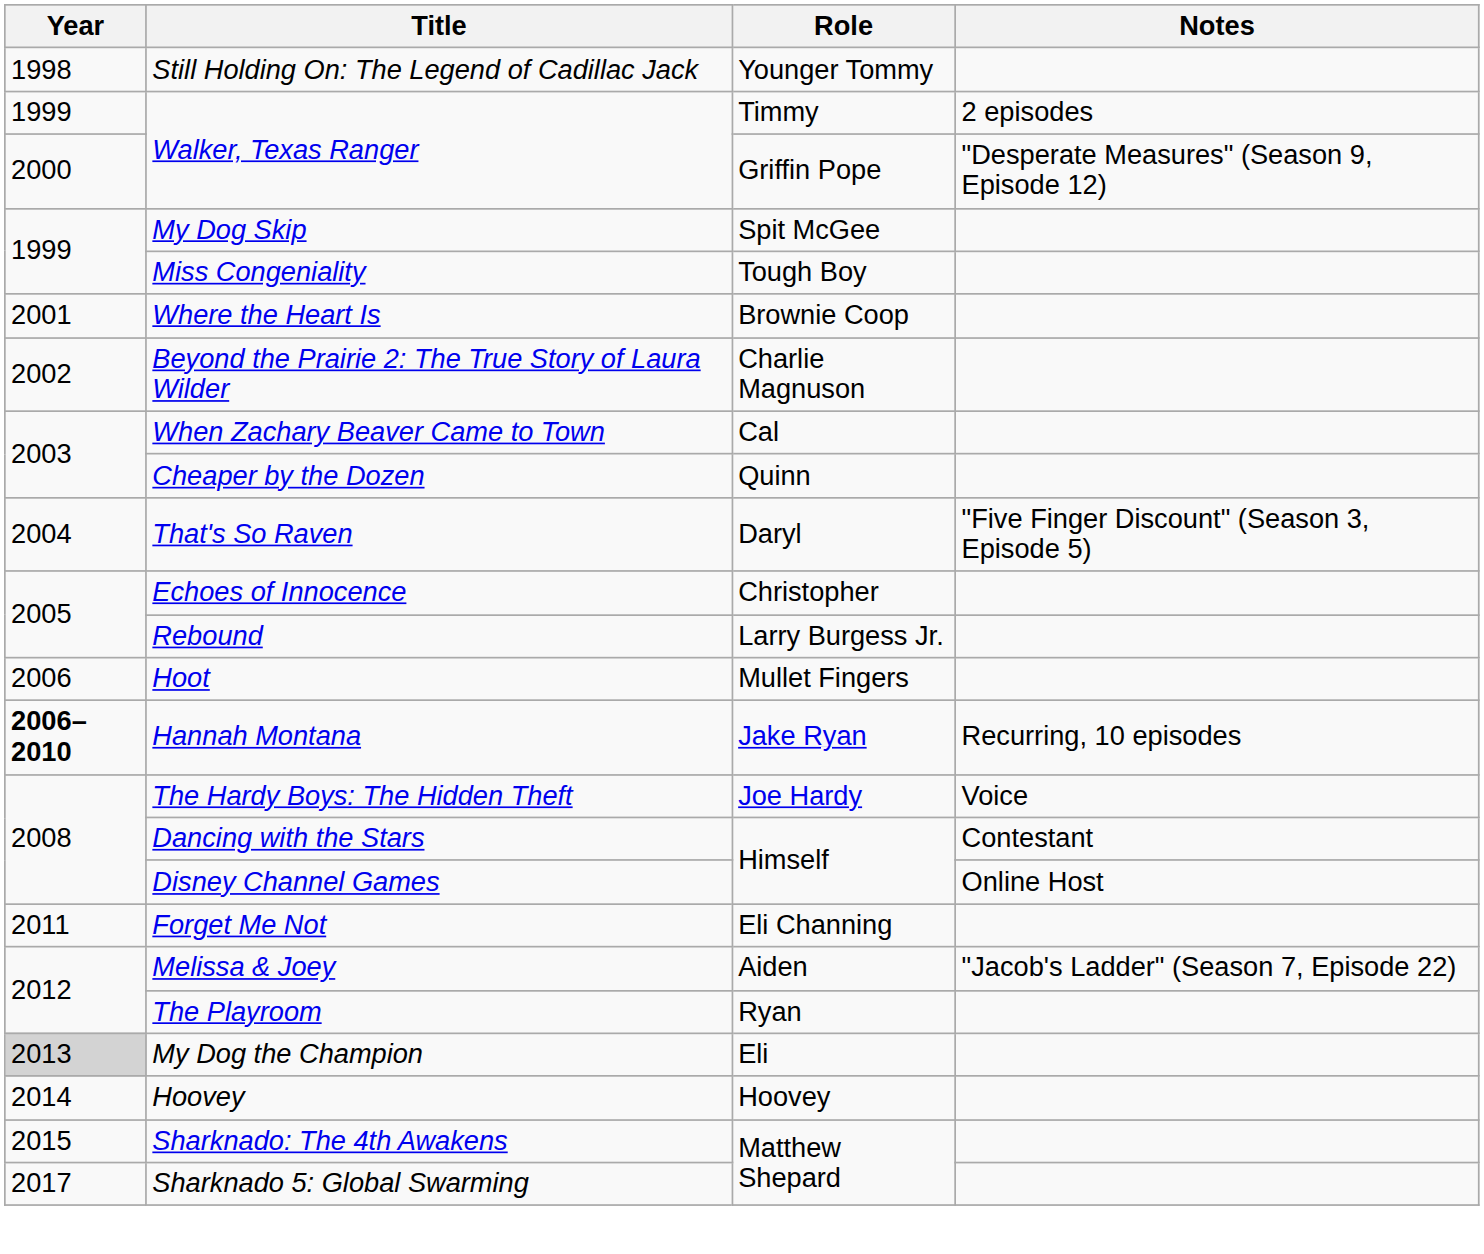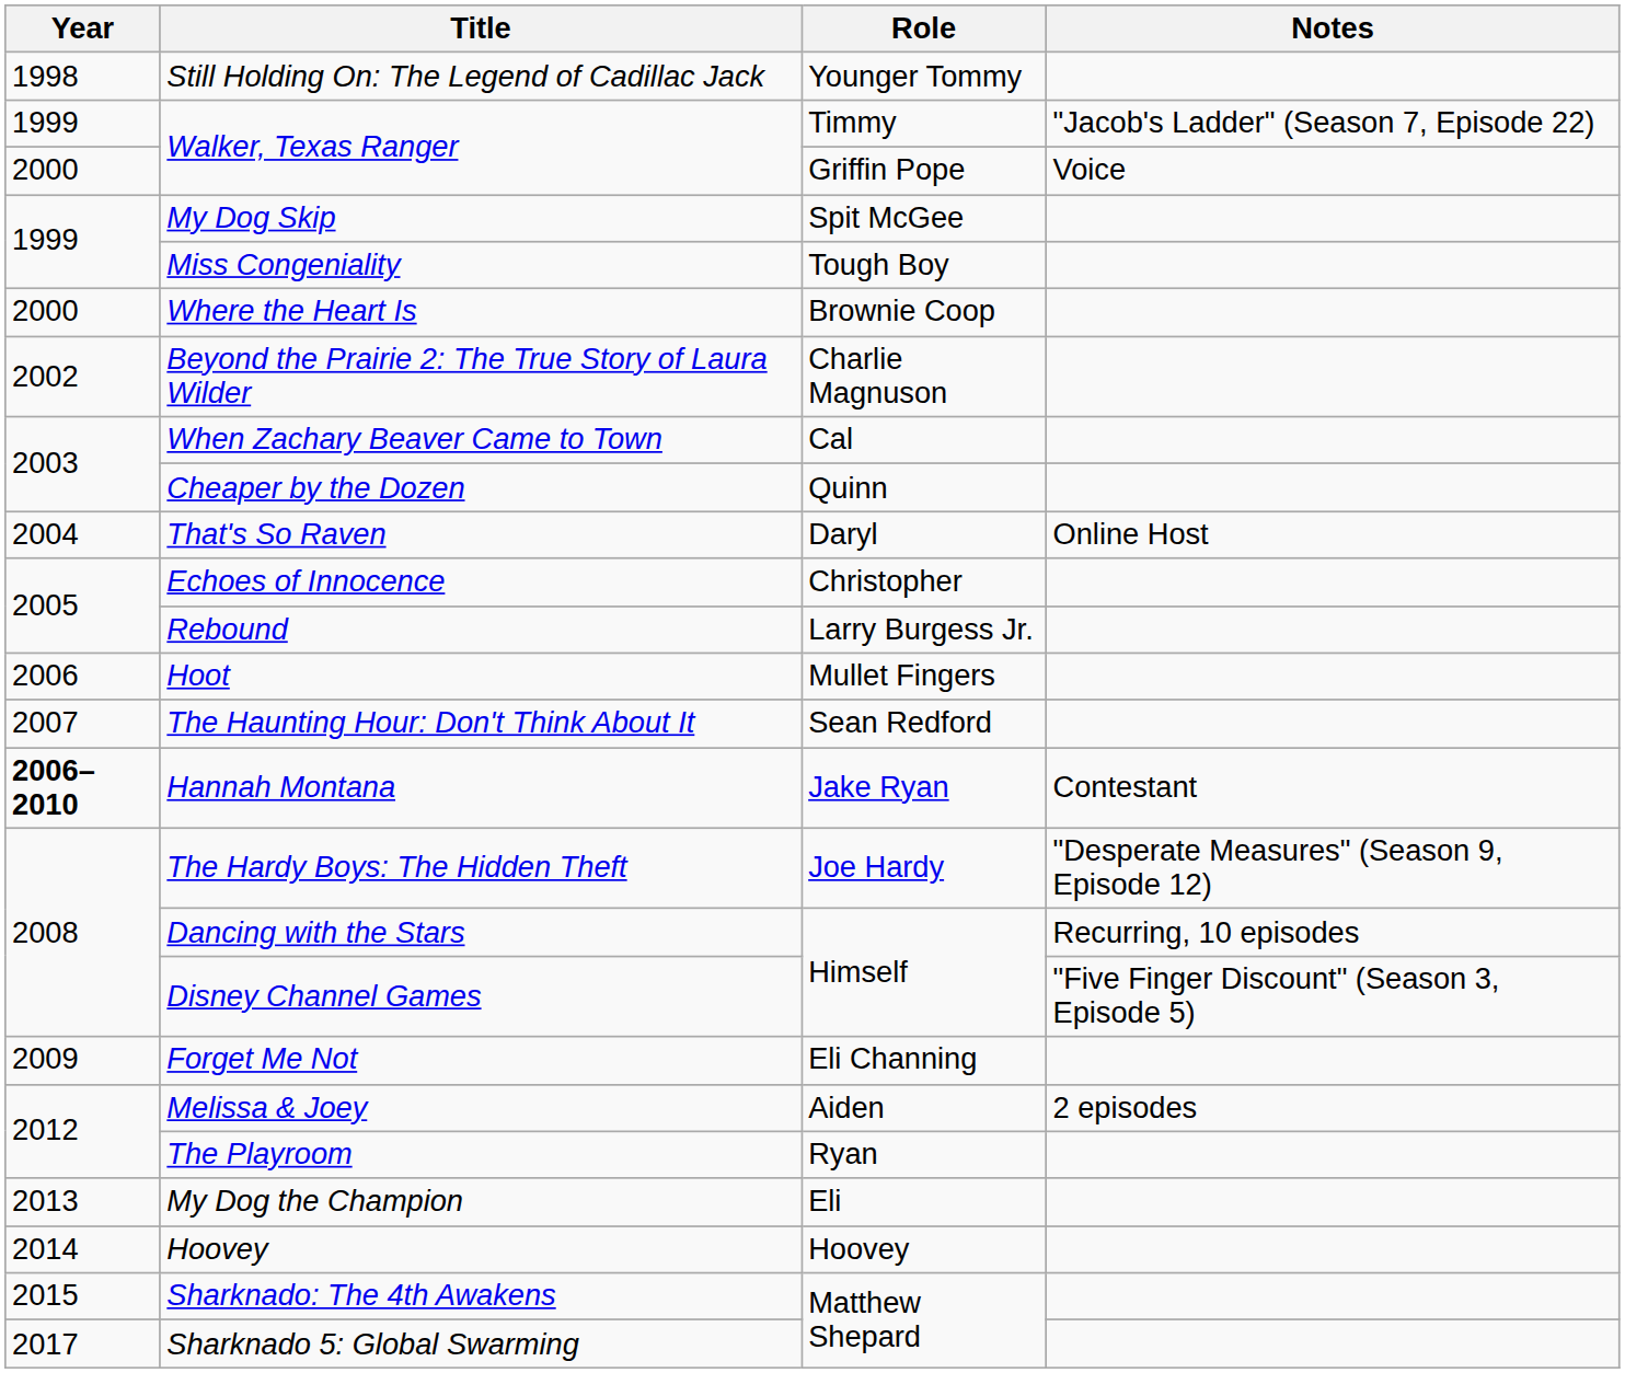Walker, Texas Ranger / Timmy | Notes: 2 episodes -> "Jacob's Ladder" (Season 7, Episode 22)
Walker, Texas Ranger / Griffin Pope | Notes: "Desperate Measures" (Season 9, Episode 12) -> Voice
Where the Heart Is | Year: 2001 -> 2000
That's So Raven | Notes: "Five Finger Discount" (Season 3, Episode 5) -> Online Host
+ row: 2007 | The Haunting Hour: Don't Think About It | Sean Redford
Hannah Montana | Notes: Recurring, 10 episodes -> Contestant
The Hardy Boys: The Hidden Theft | Notes: Voice -> "Desperate Measures" (Season 9, Episode 12)
Dancing with the Stars | Notes: Contestant -> Recurring, 10 episodes
Disney Channel Games | Notes: Online Host -> "Five Finger Discount" (Season 3, Episode 5)
Forget Me Not | Year: 2011 -> 2009
Melissa & Joey | Notes: "Jacob's Ladder" (Season 7, Episode 22) -> 2 episodes
My Dog the Champion | Year: lightgrey background -> no background
